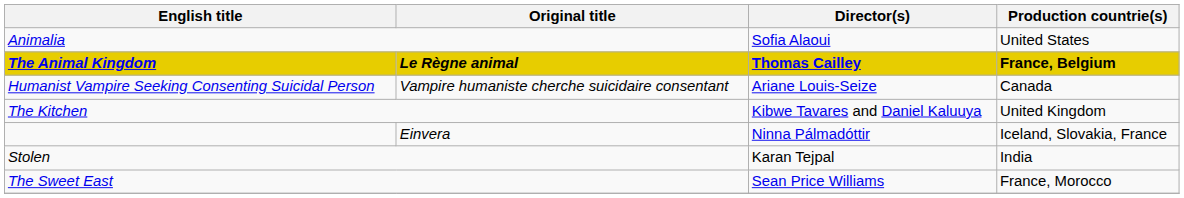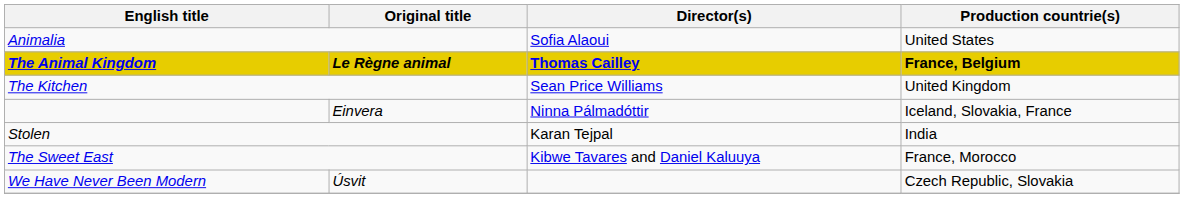- row: Humanist Vampire Seeking Consenting Suicidal Person | Vampire humaniste cherche suicidaire consentant | Ariane Louis-Seize | Canada
The Kitchen | Director(s): Kibwe Tavares and Daniel Kaluuya -> Sean Price Williams
The Sweet East | Director(s): Sean Price Williams -> Kibwe Tavares and Daniel Kaluuya
+ row: We Have Never Been Modern | Úsvit | Czech Republic, Slovakia
